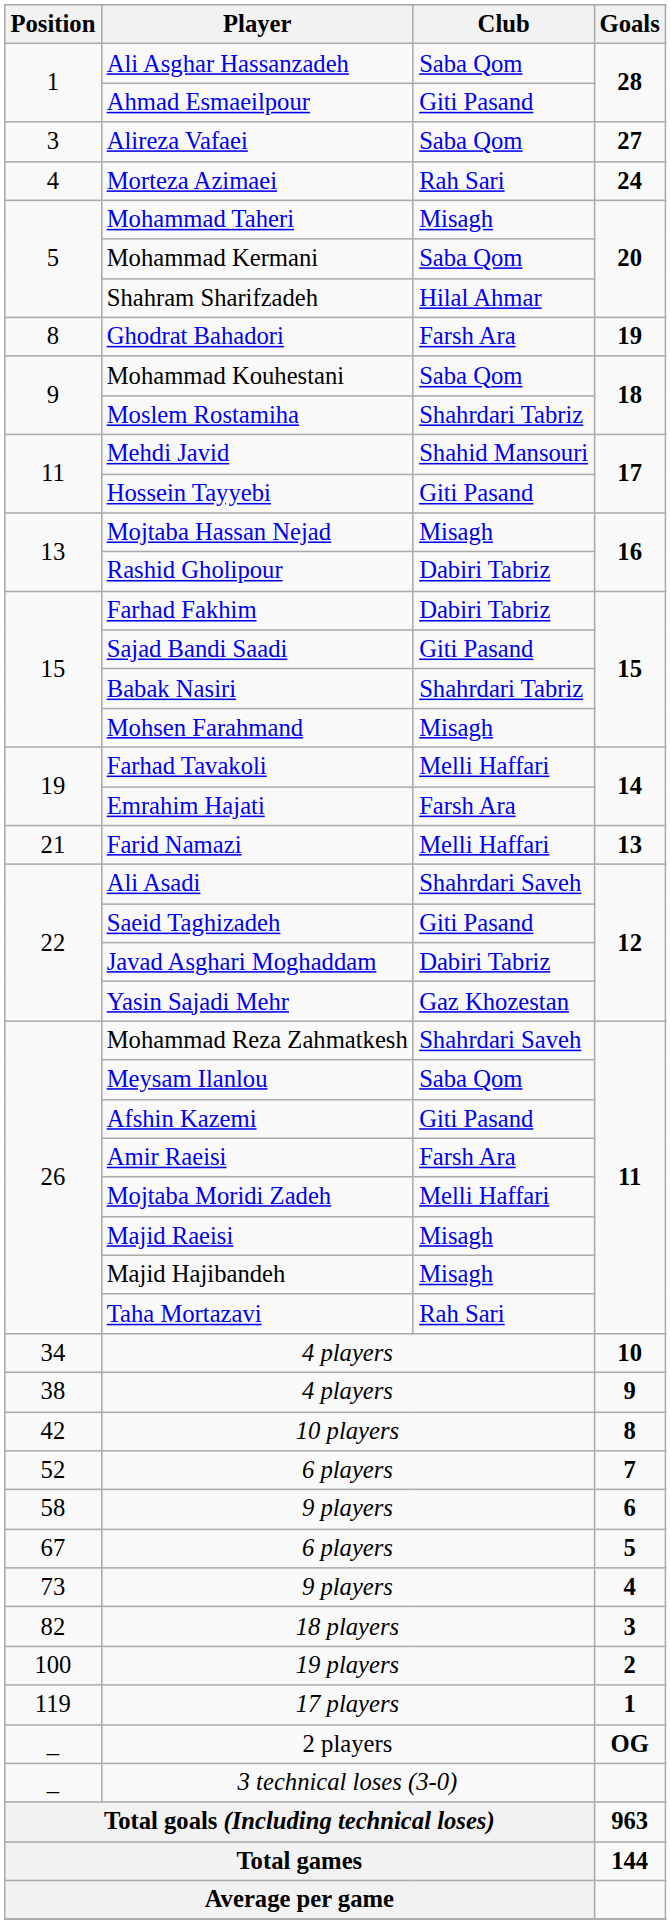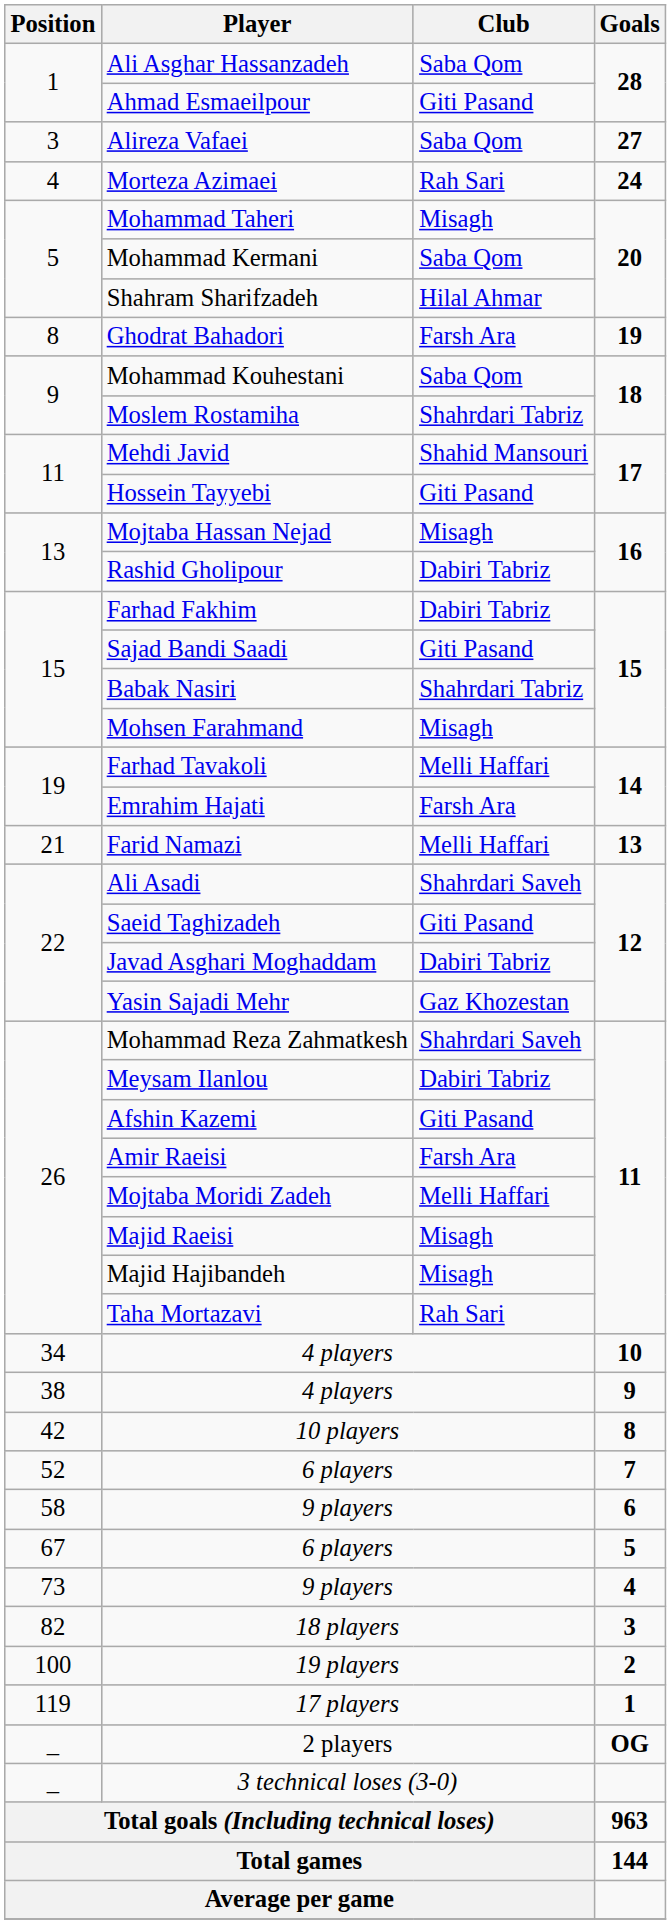Meysam Ilanlou | Club: Saba Qom -> Dabiri Tabriz
